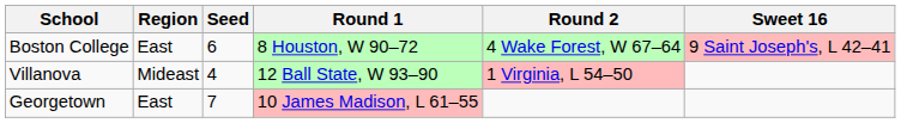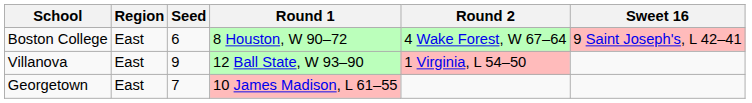Villanova | Region: Mideast -> East
Villanova | Seed: 4 -> 9
